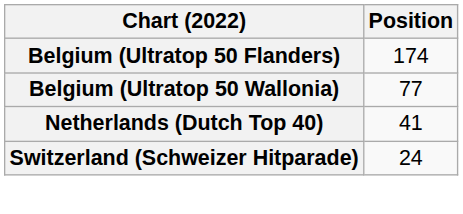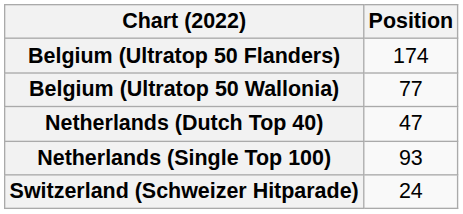Netherlands (Dutch Top 40) | Position: 41 -> 47
+ row: Netherlands (Single Top 100) | 93
